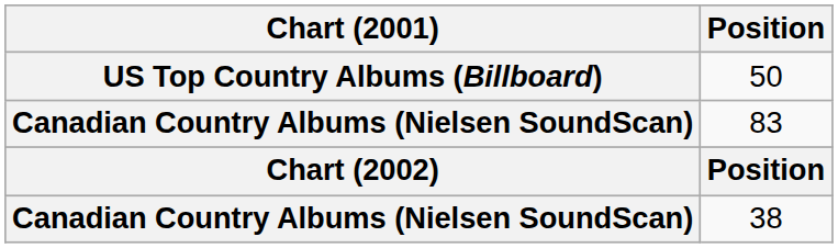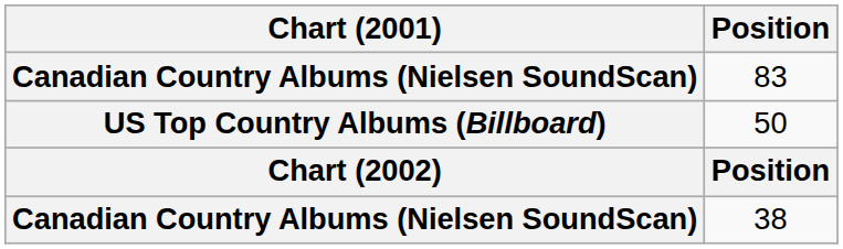rows swapped: 83 <-> 50
